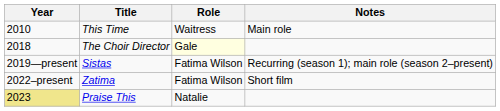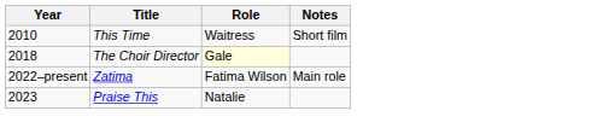This Time | Notes: Main role -> Short film
- row: 2019—present | Sistas | Fatima Wilson | Recurring (season 1); main role (season 2–present)
Zatima | Notes: Short film -> Main role
Praise This | Year: khaki background -> no background
